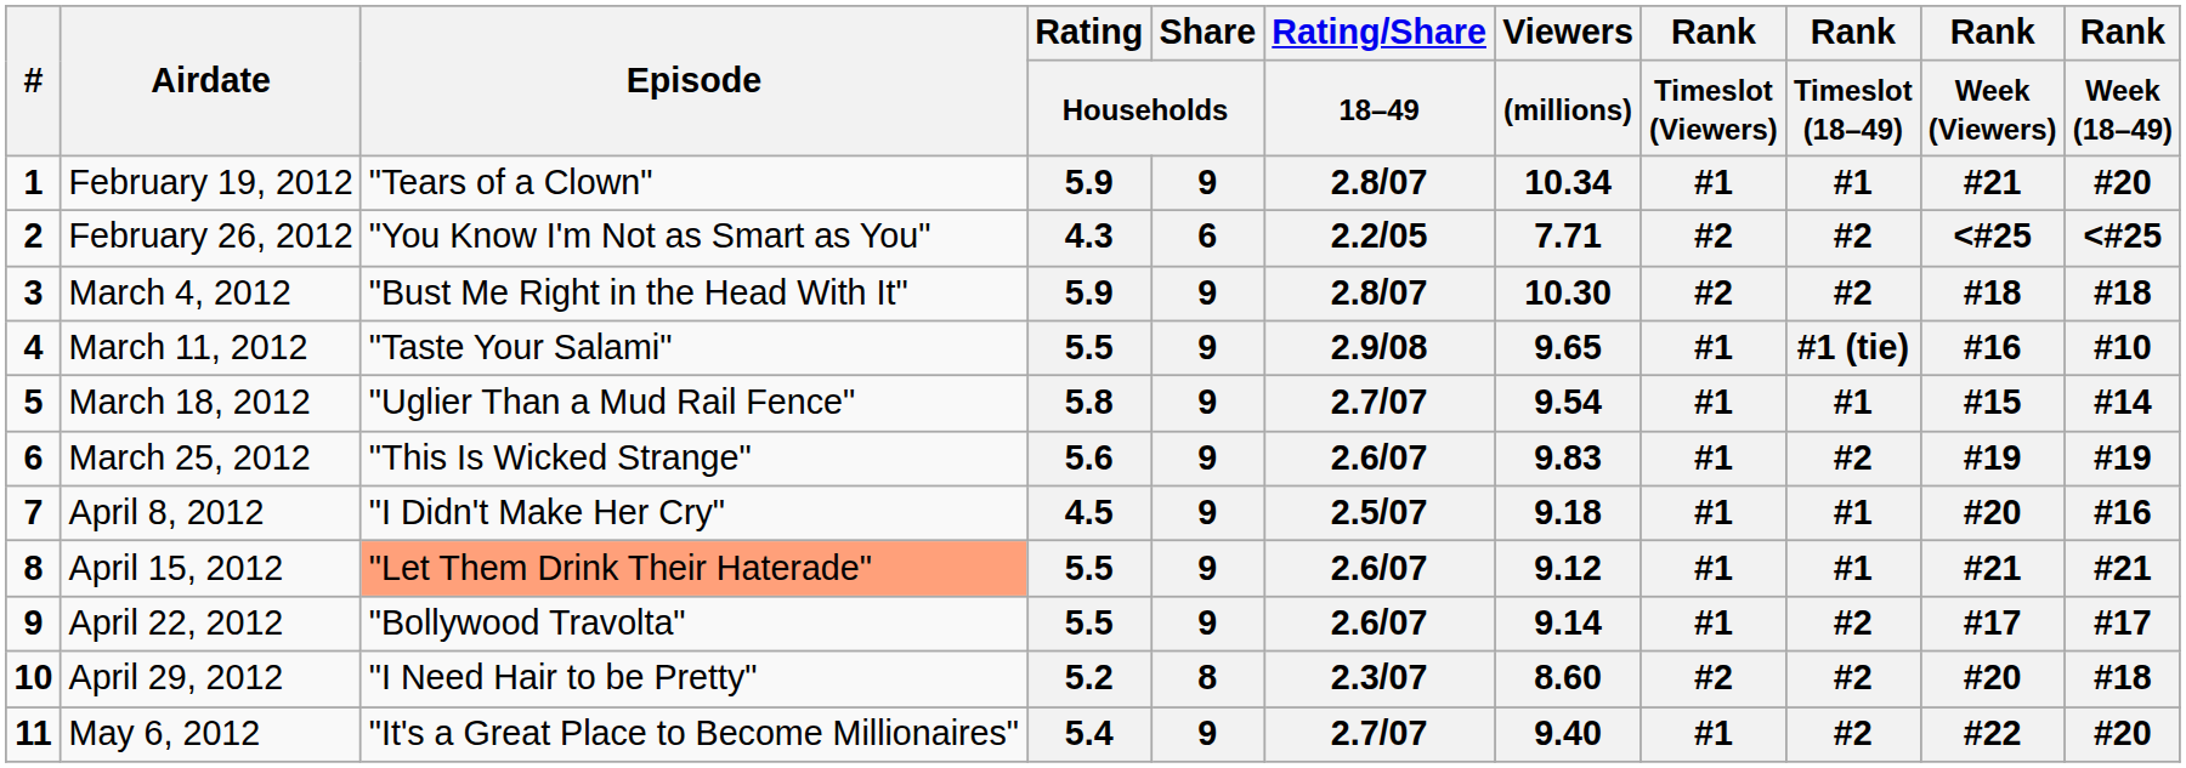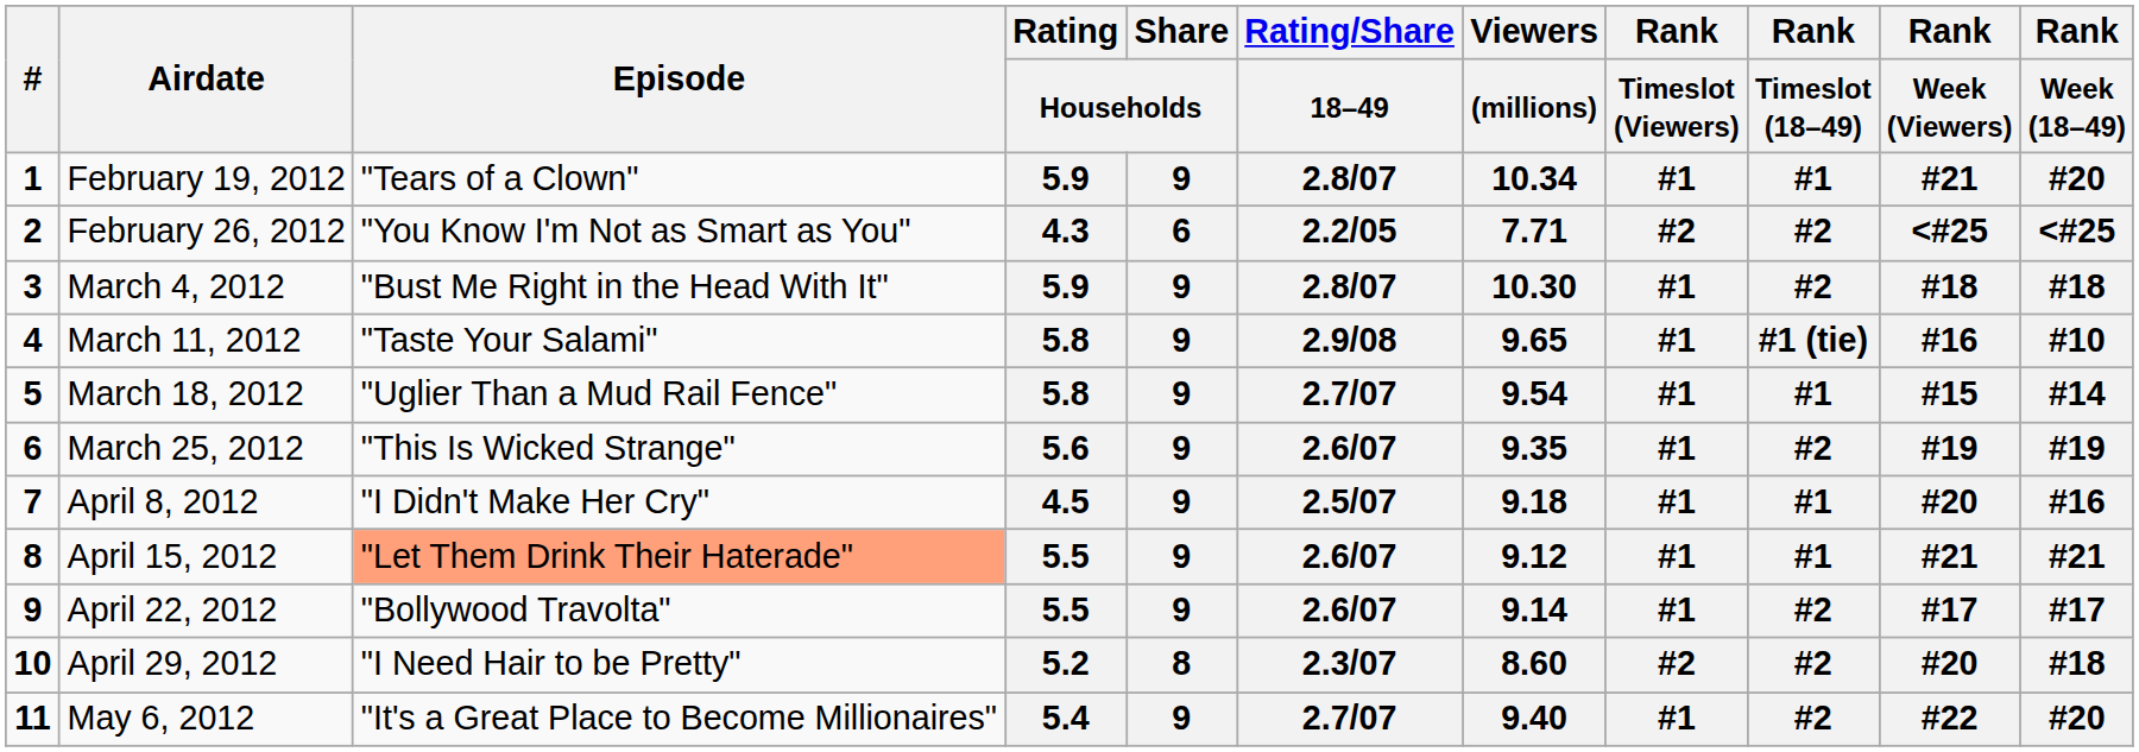March 4, 2012 | Rank / Timeslot (Viewers): #2 -> #1
March 11, 2012 | Rating / Households: 5.5 -> 5.8
March 25, 2012 | Viewers / (millions): 9.83 -> 9.35
